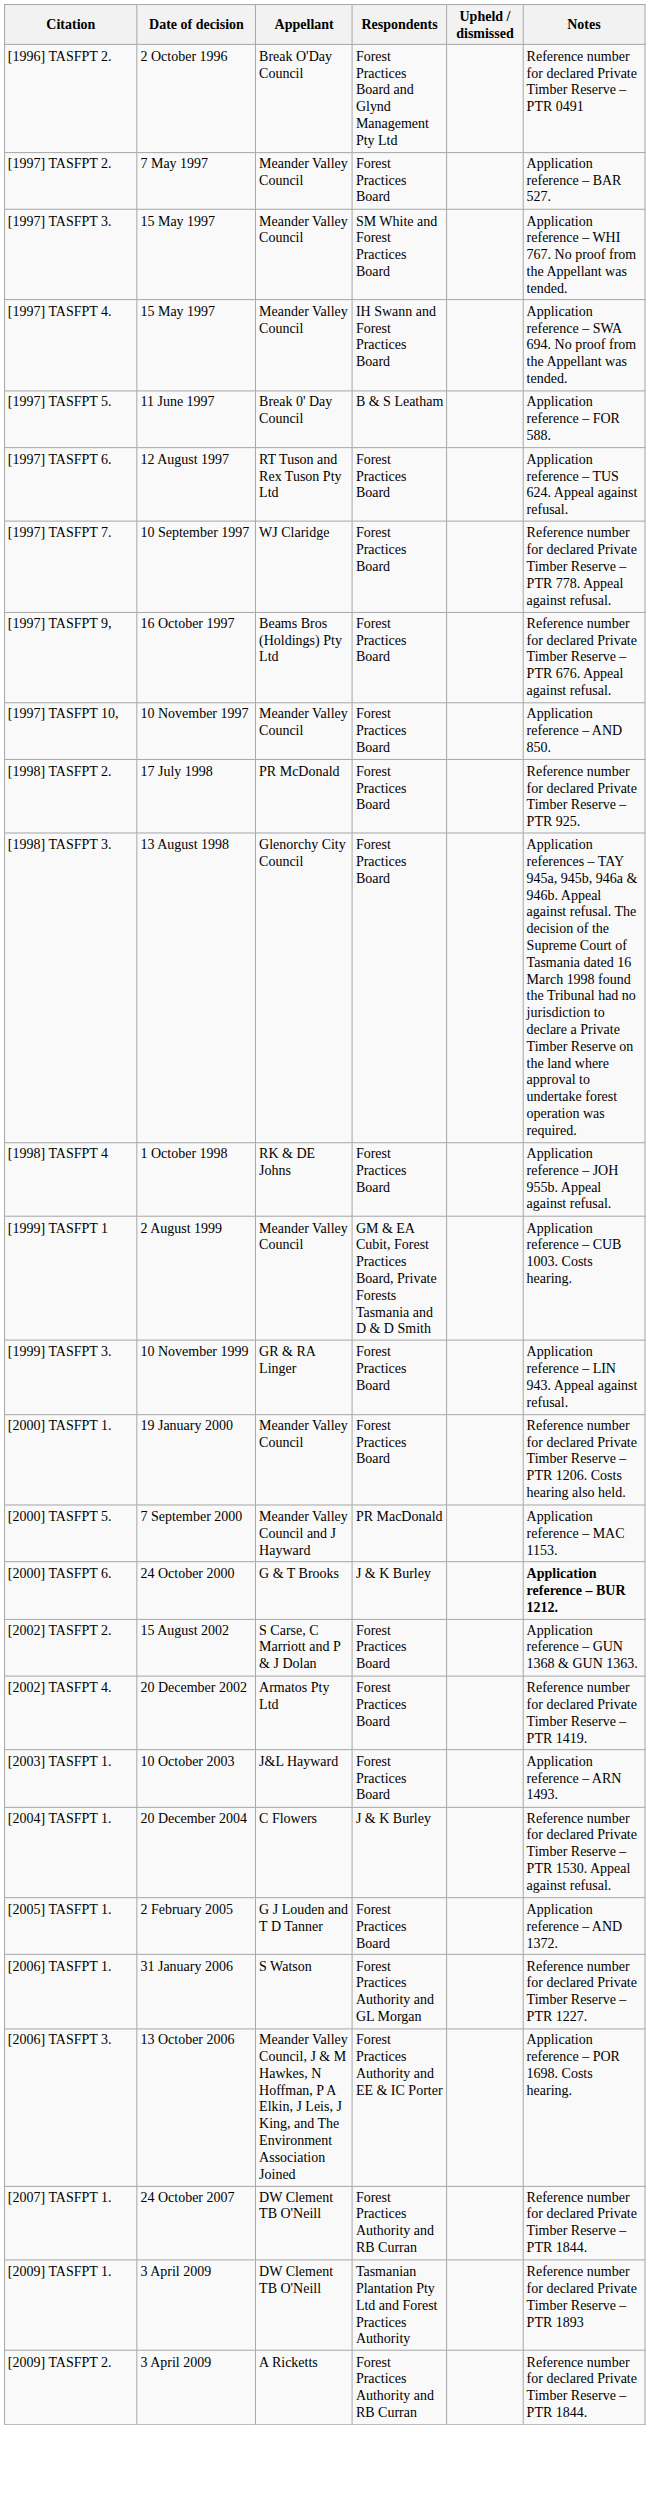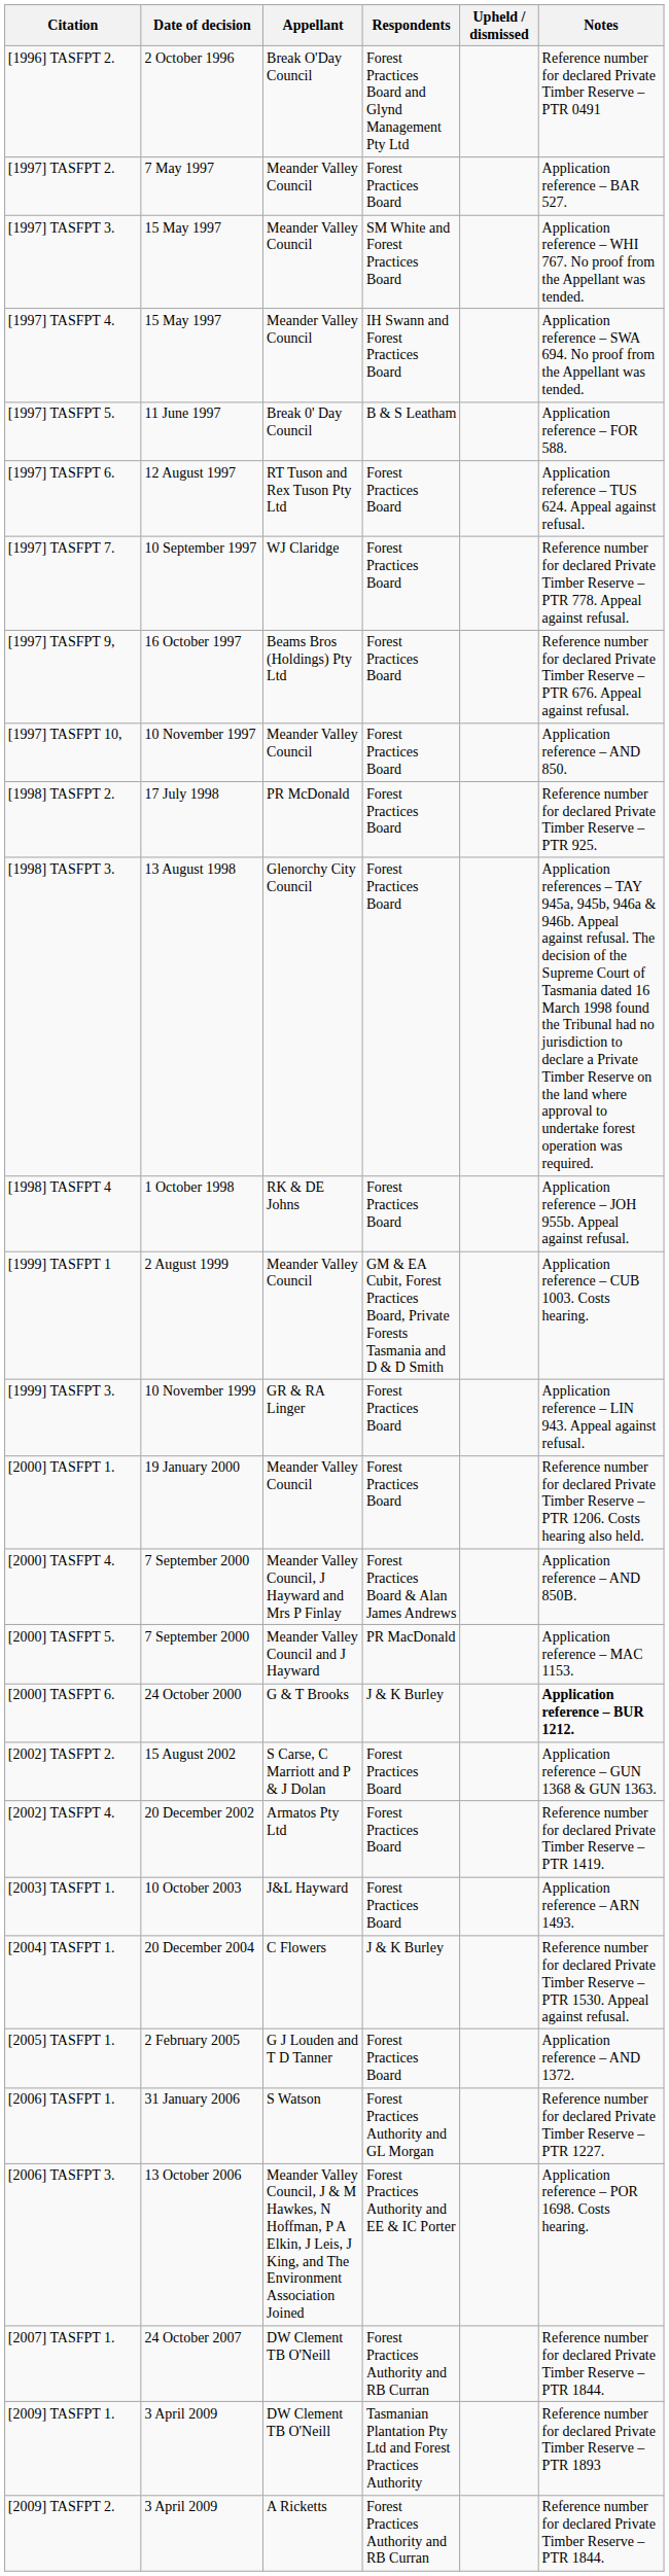+ row: [2000] TASFPT 4. | 7 September 2000 | Meander Valley Council, J Hayward and Mrs P Finlay | Forest Practices Board & Alan James Andrews | Application reference – AND 850B.
